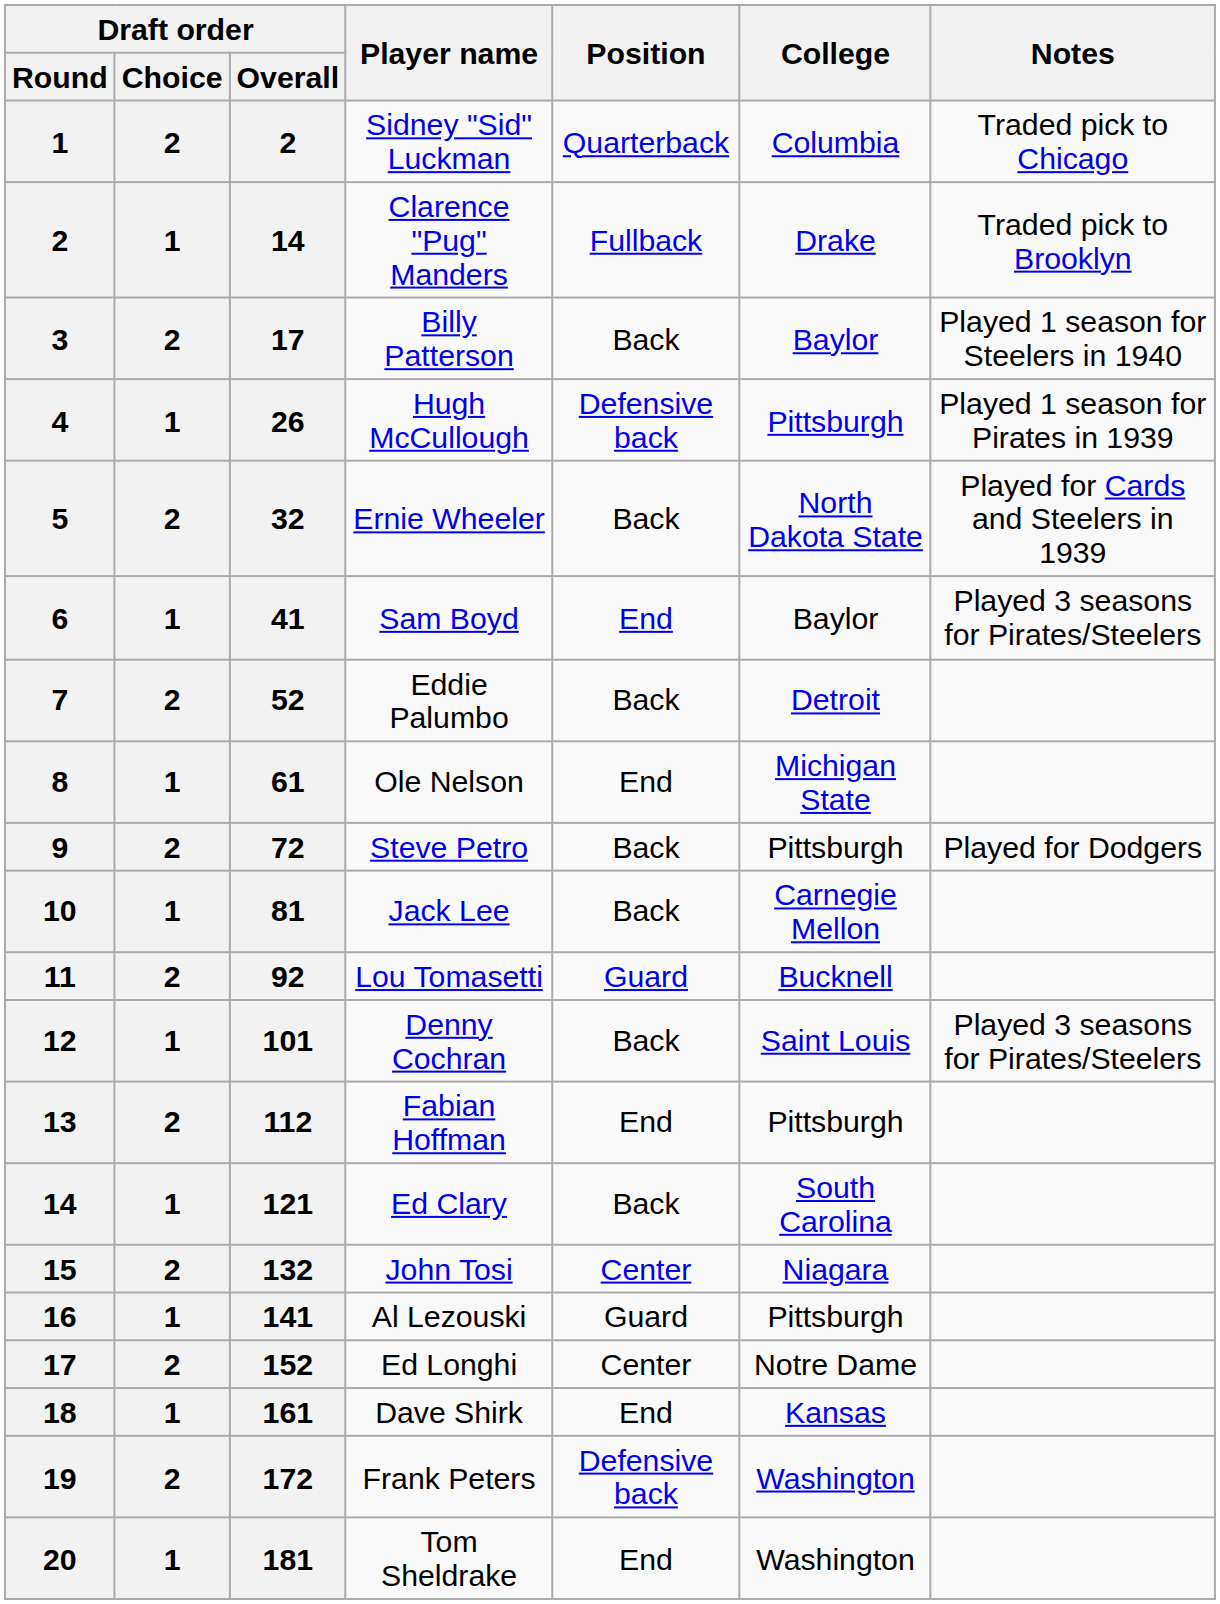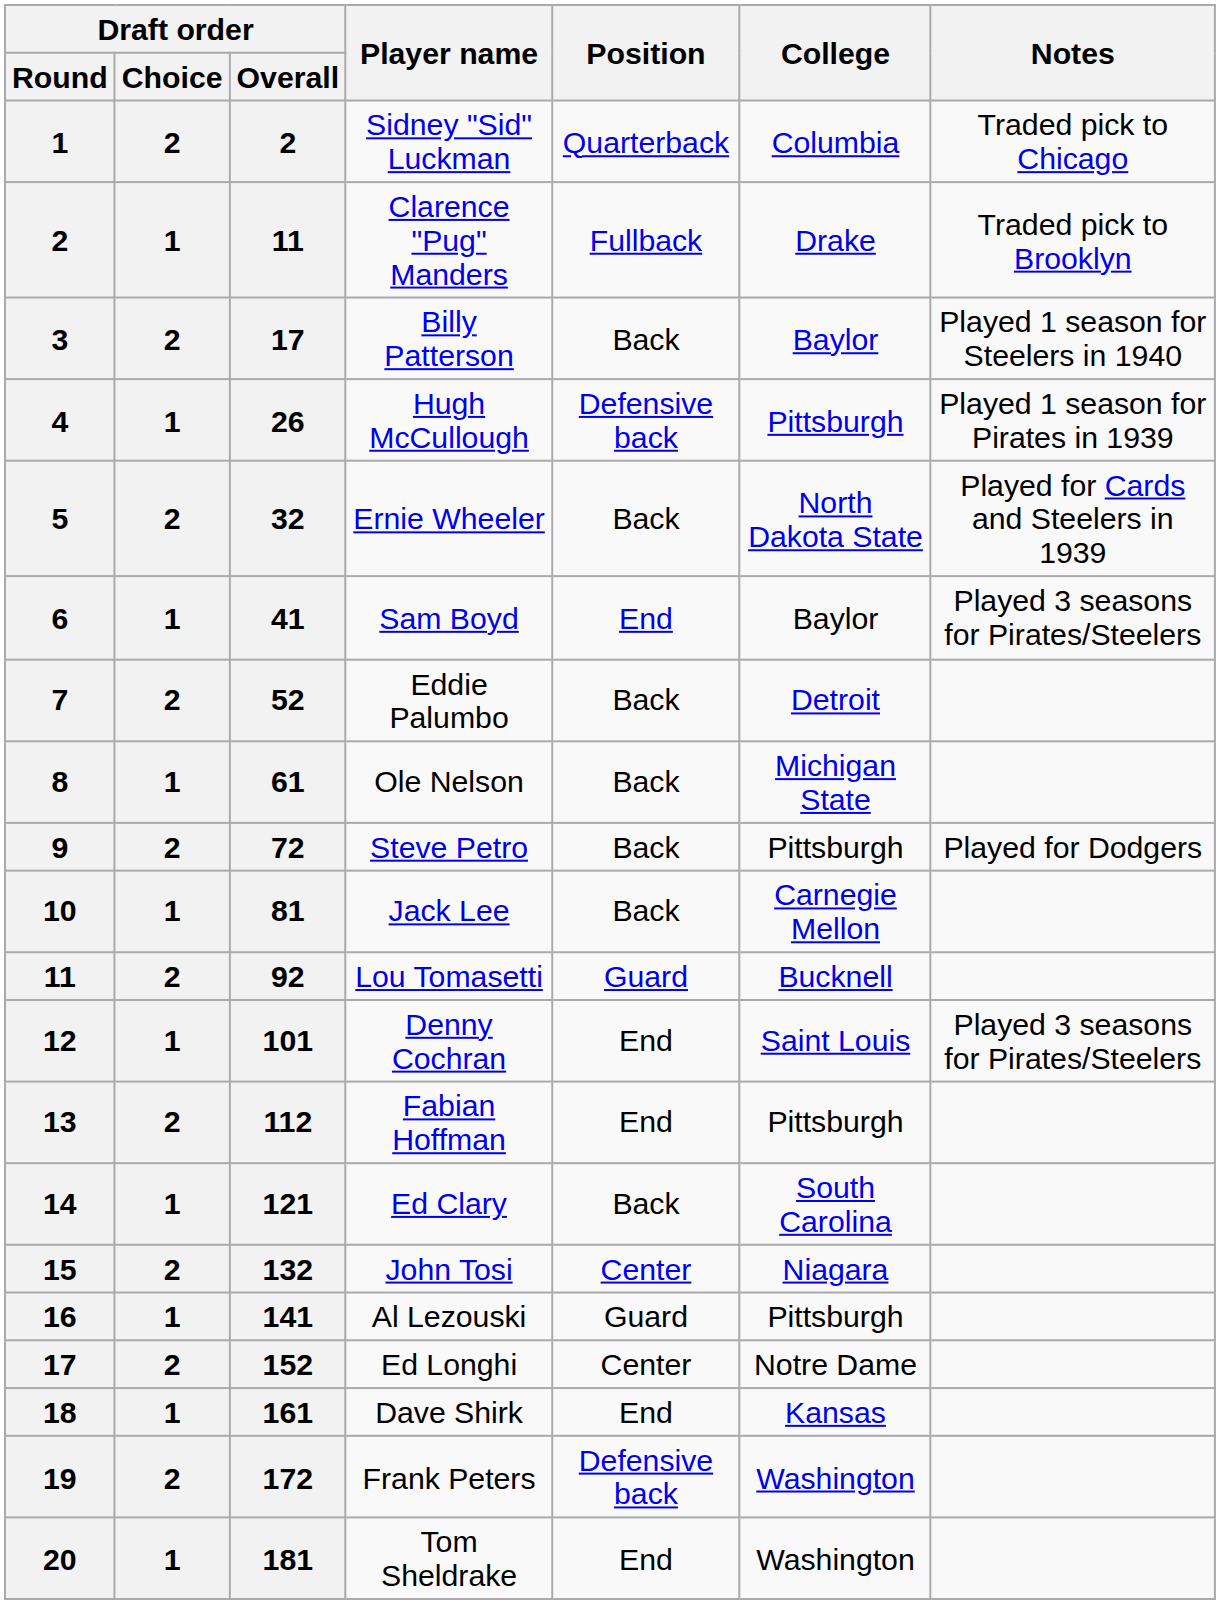Clarence "Pug" Manders | Draft order / Overall: 14 -> 11
Ole Nelson | Position: End -> Back
Denny Cochran | Position: Back -> End
